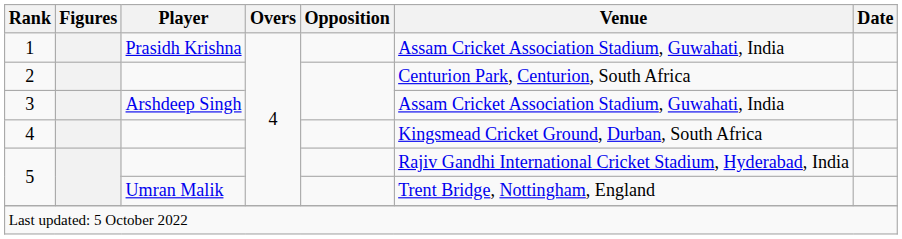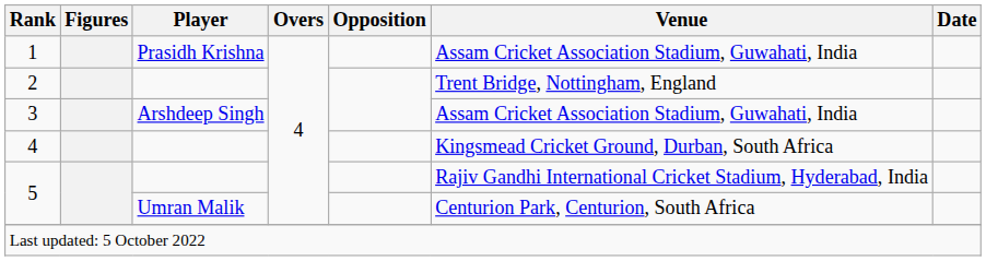2 | Venue: Centurion Park, Centurion, South Africa -> Trent Bridge, Nottingham, England
5 / Umran Malik | Venue: Trent Bridge, Nottingham, England -> Centurion Park, Centurion, South Africa
